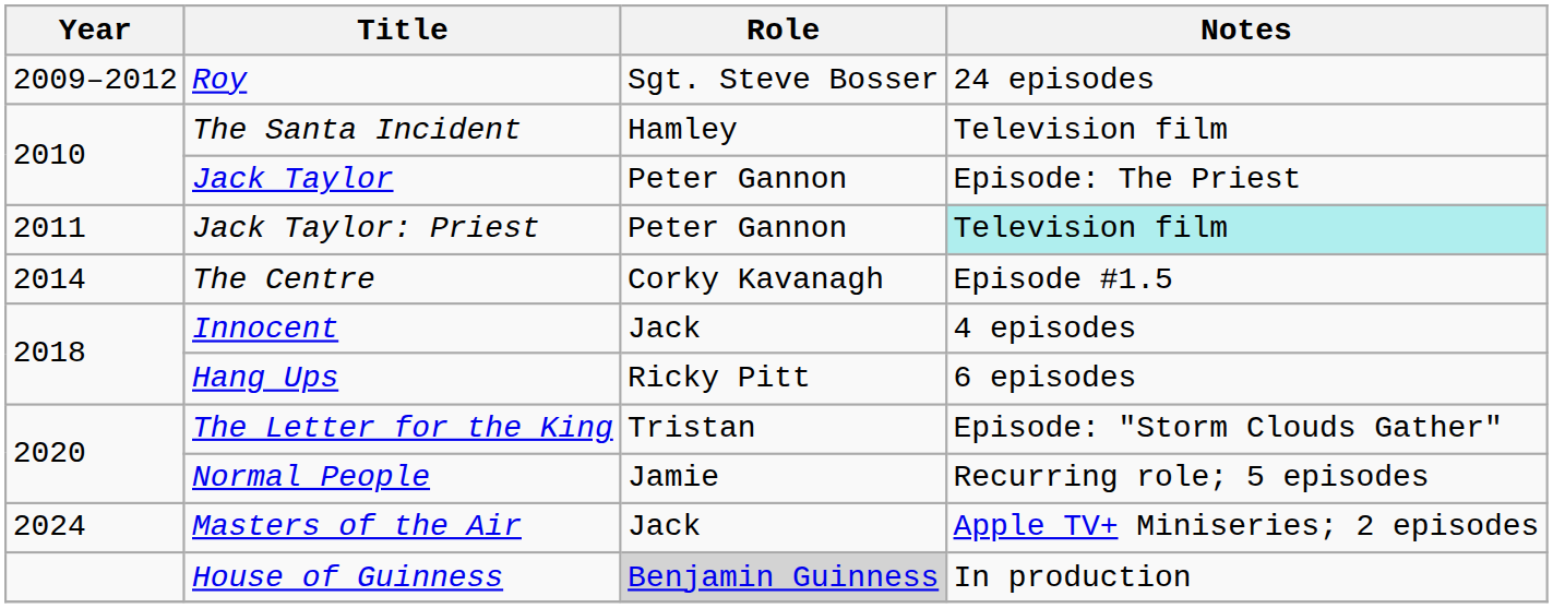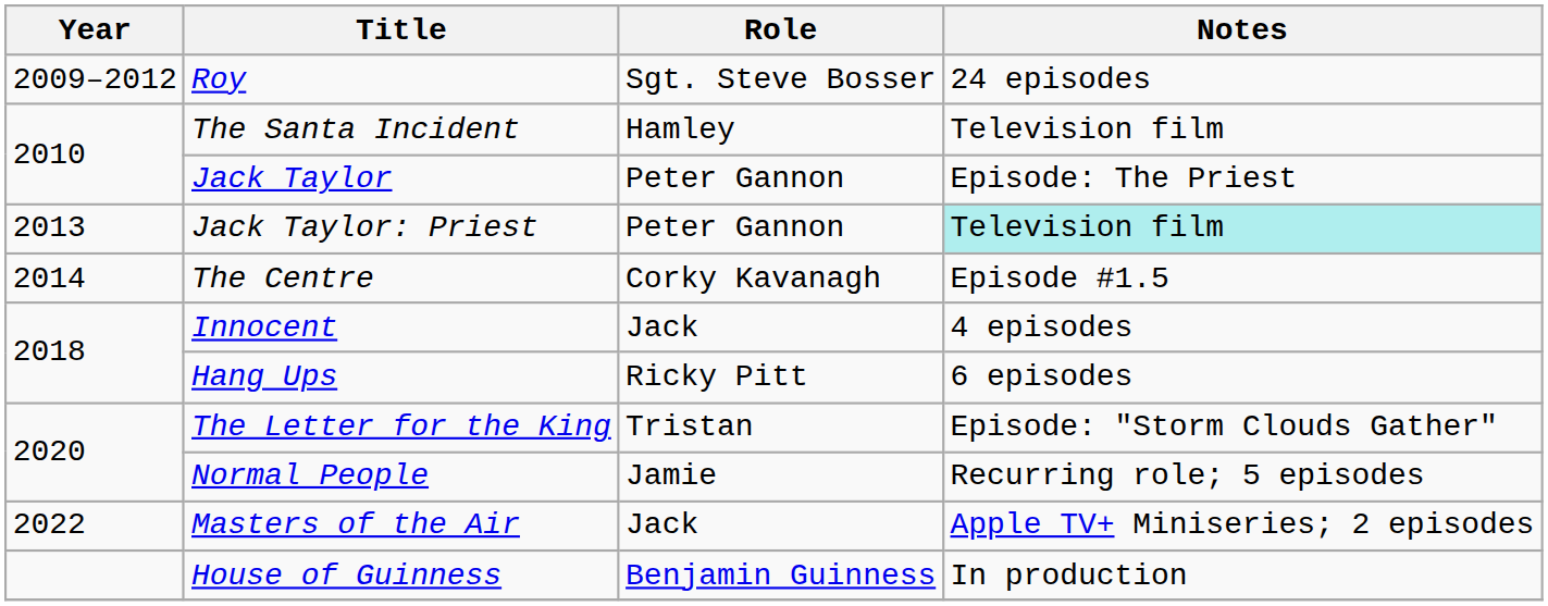Jack Taylor: Priest | Year: 2011 -> 2013
Masters of the Air | Year: 2024 -> 2022
House of Guinness | Role: lightgrey background -> no background
